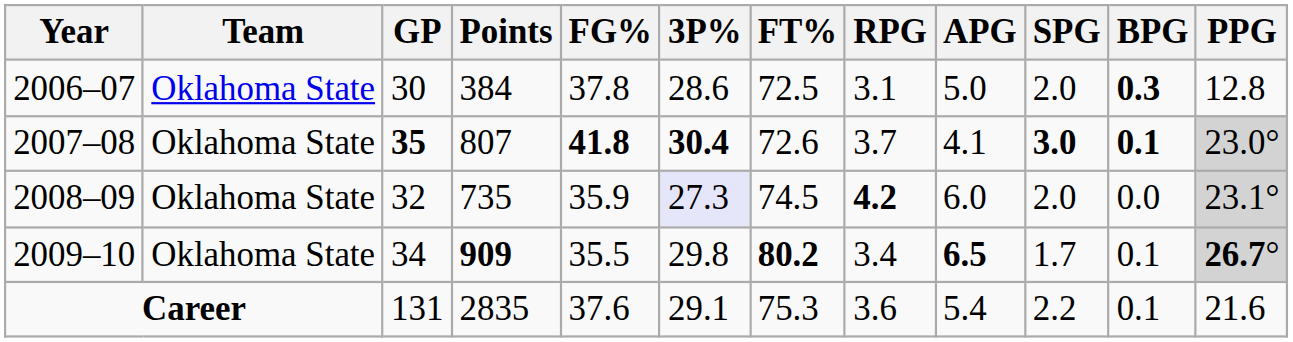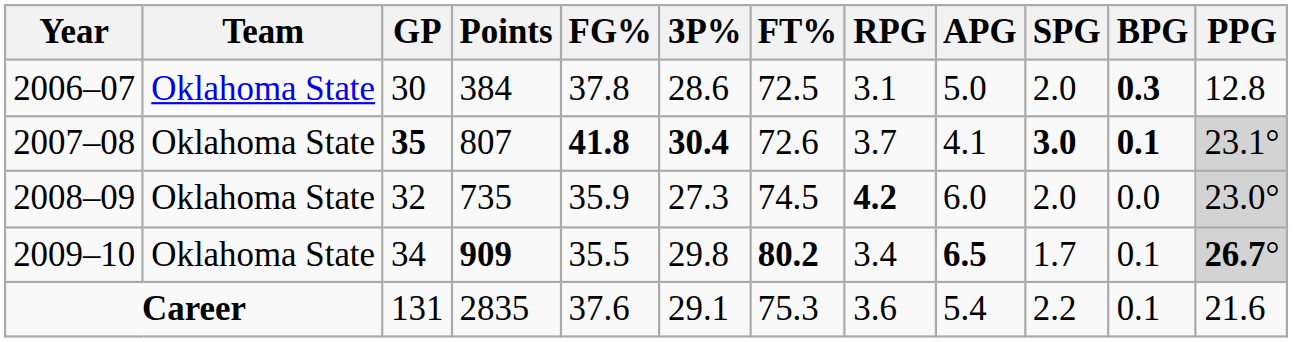2007–08 | PPG: 23.0° -> 23.1°
2008–09 | 3P%: lavender background -> no background
2008–09 | PPG: 23.1° -> 23.0°
